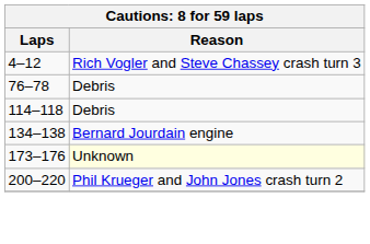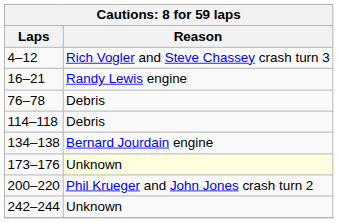+ row: 16–21 | Randy Lewis engine
+ row: 242–244 | Unknown
